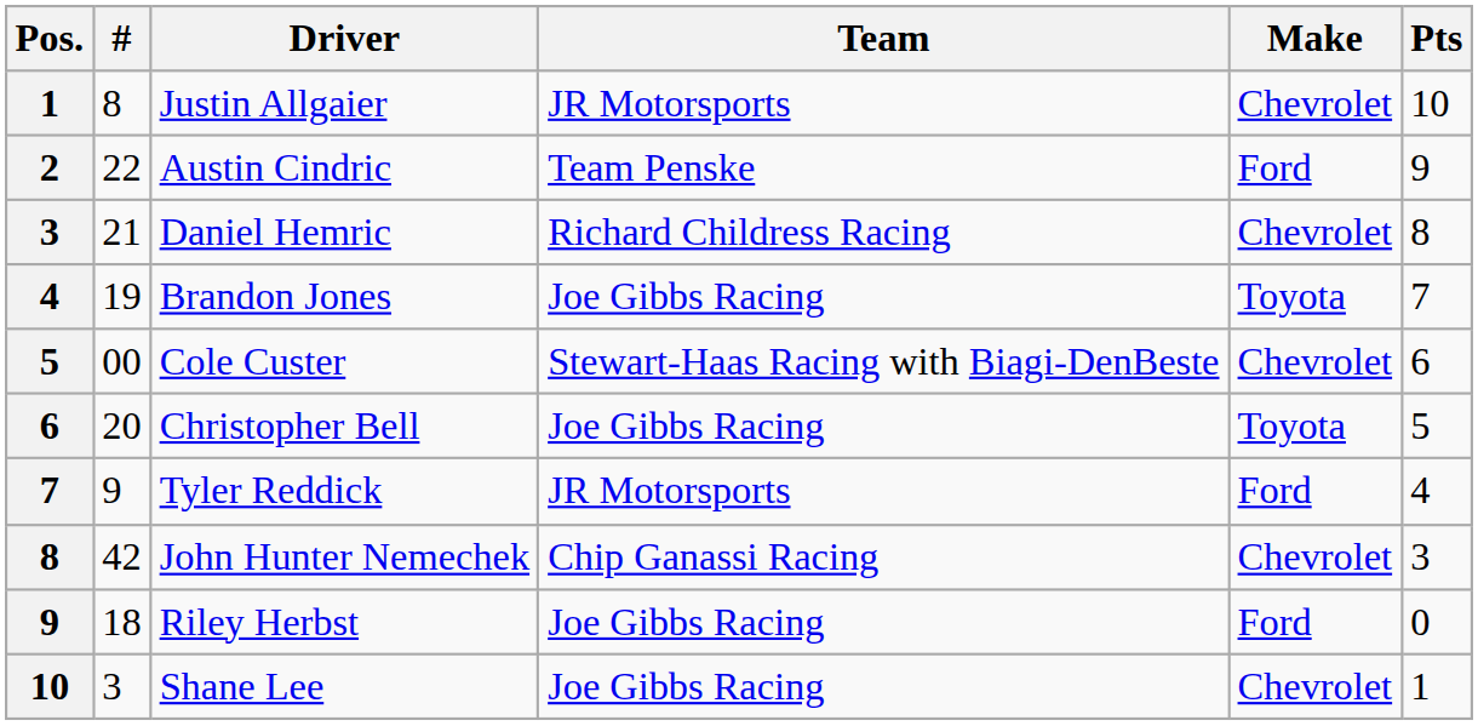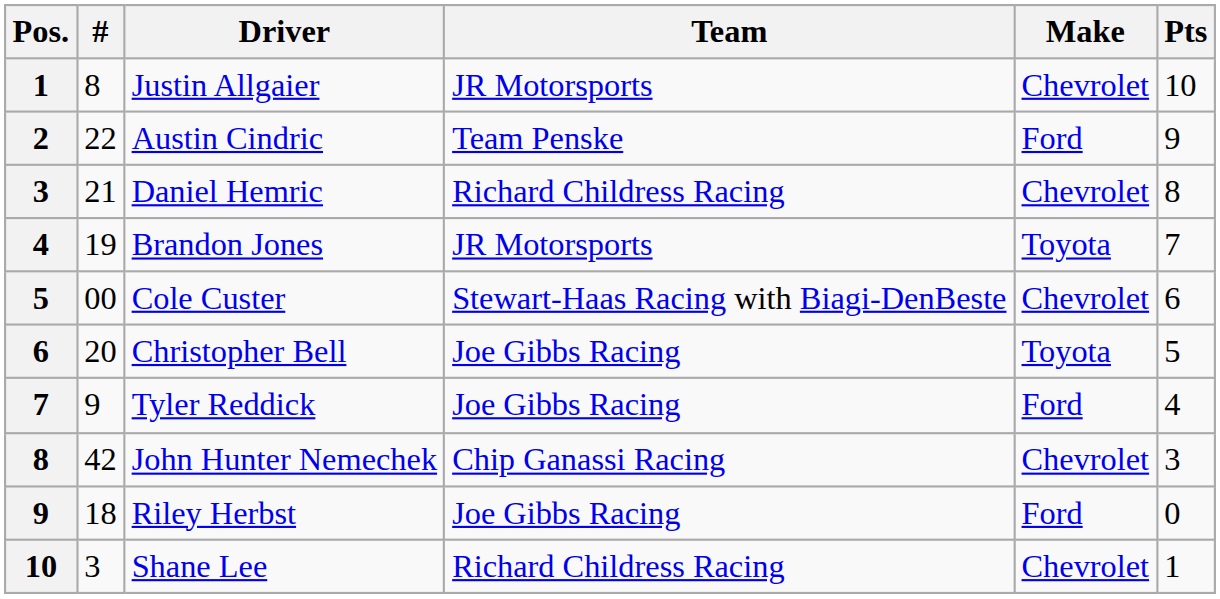Brandon Jones | Team: Joe Gibbs Racing -> JR Motorsports
Tyler Reddick | Team: JR Motorsports -> Joe Gibbs Racing
Shane Lee | Team: Joe Gibbs Racing -> Richard Childress Racing
